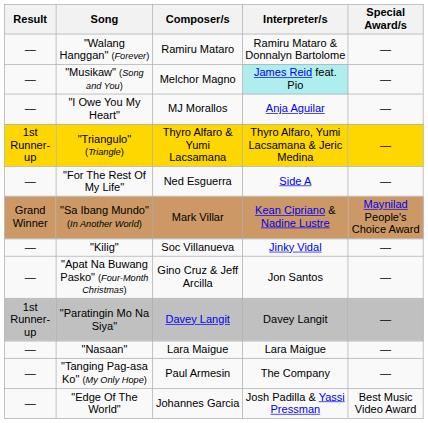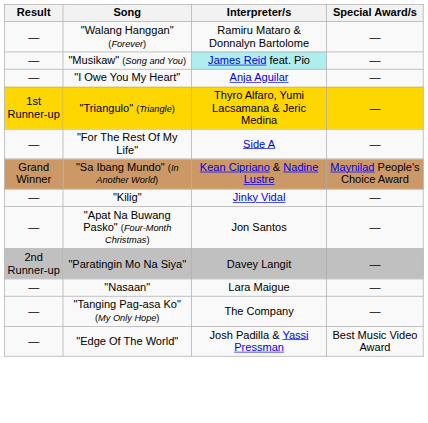- column: Composer/s | Ramiru Mataro | Melchor Magno | MJ Morallos | Thyro Alfaro & Yumi Lacsamana | Ned Esguerra | Mark Villar | Soc Villanueva | Gino Cruz & Jeff Arcilla | Davey Langit | Lara Maigue | Paul Armesin | Johannes Garcia
"Paratingin Mo Na Siya" | Result: 1st Runner-up -> 2nd Runner-up
